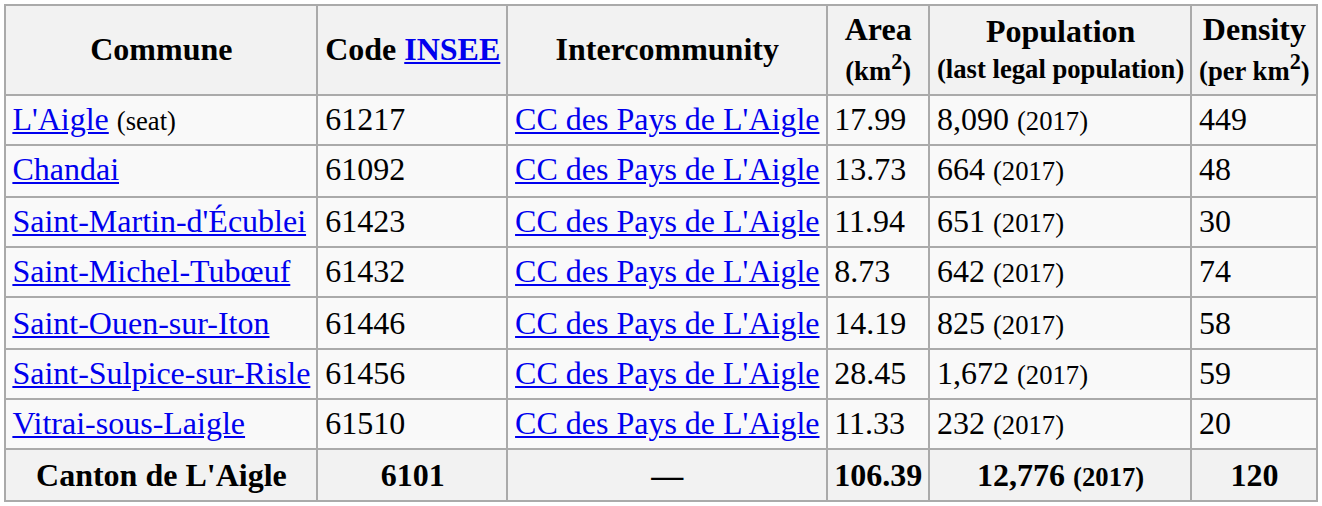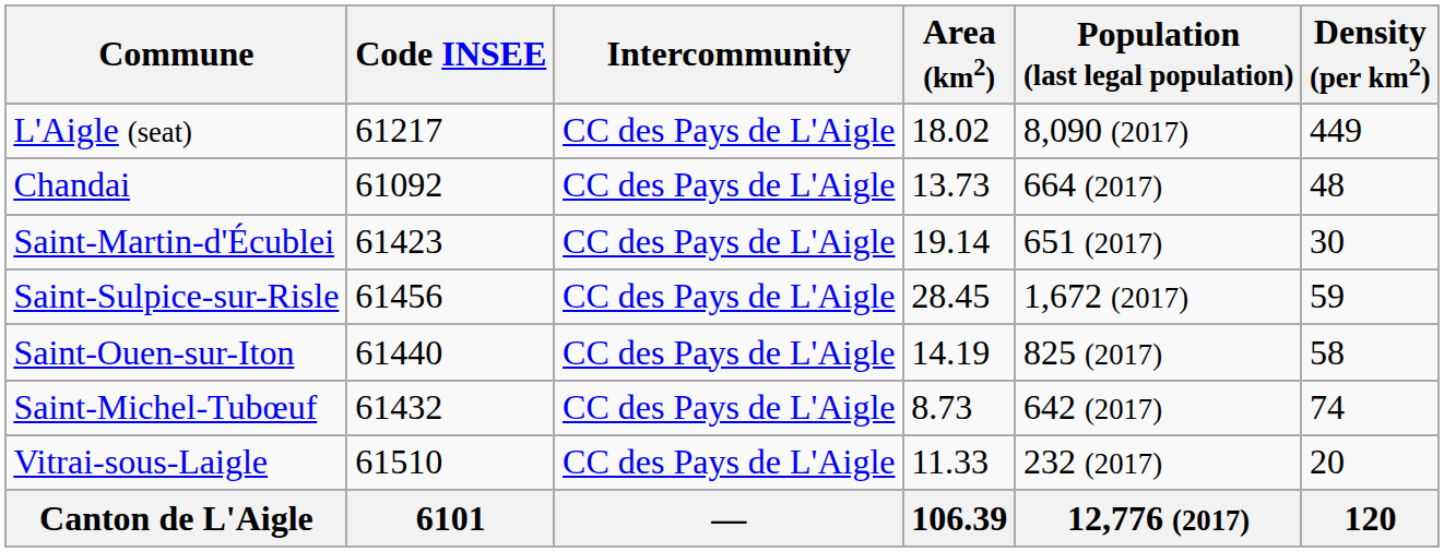L'Aigle (seat) | Area (km2): 17.99 -> 18.02
Saint-Martin-d'Écublei | Area (km2): 11.94 -> 19.14
rows swapped: Saint-Michel-Tubœuf <-> Saint-Sulpice-sur-Risle
Saint-Ouen-sur-Iton | Code INSEE: 61446 -> 61440
